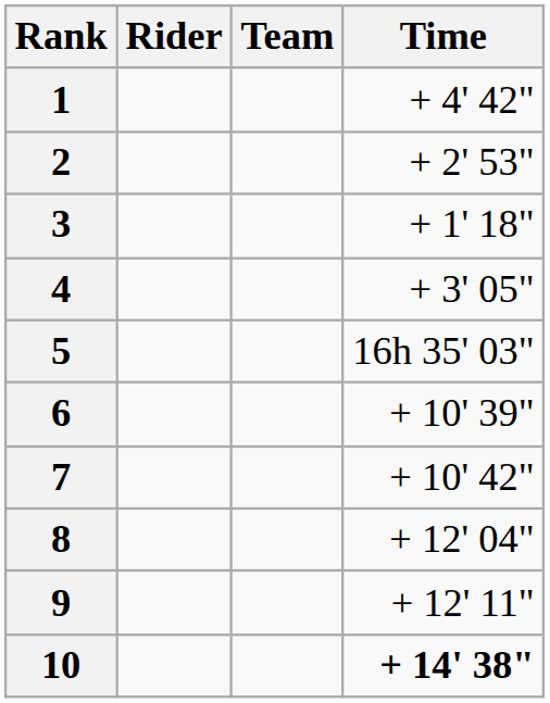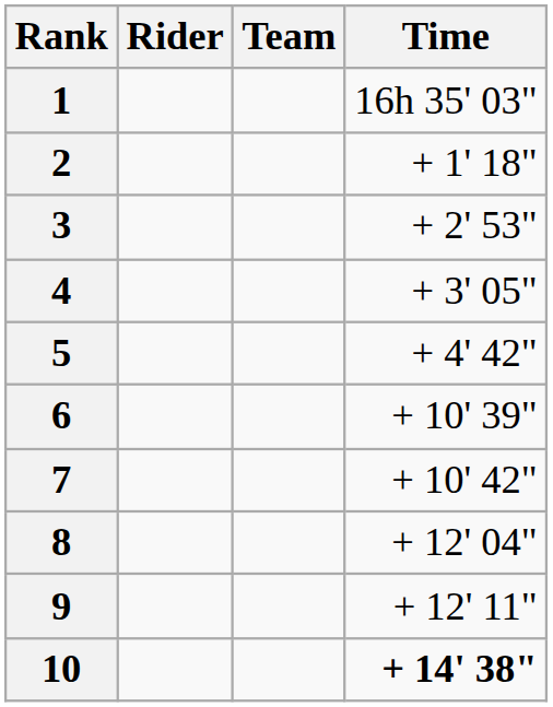1 | Time: + 4' 42" -> 16h 35' 03"
2 | Time: + 2' 53" -> + 1' 18"
3 | Time: + 1' 18" -> + 2' 53"
5 | Time: 16h 35' 03" -> + 4' 42"
